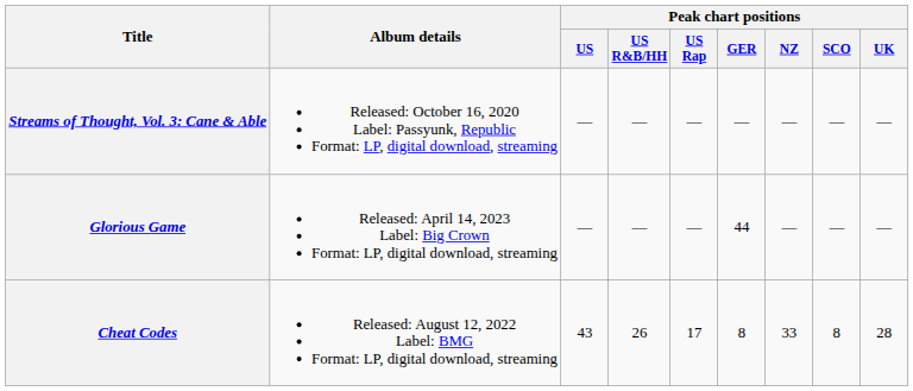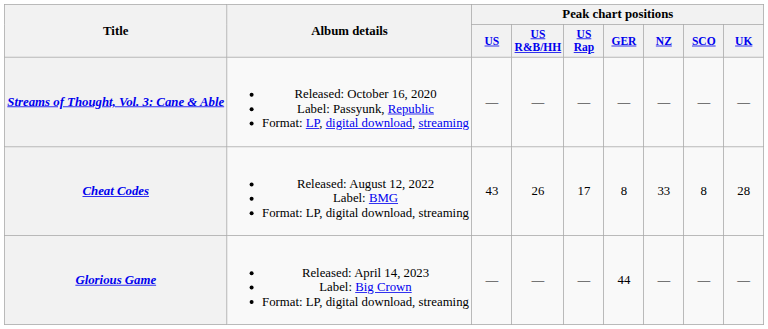rows swapped: Cheat Codes <-> Glorious Game
